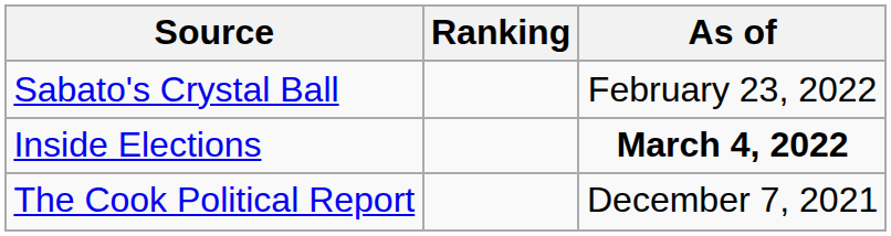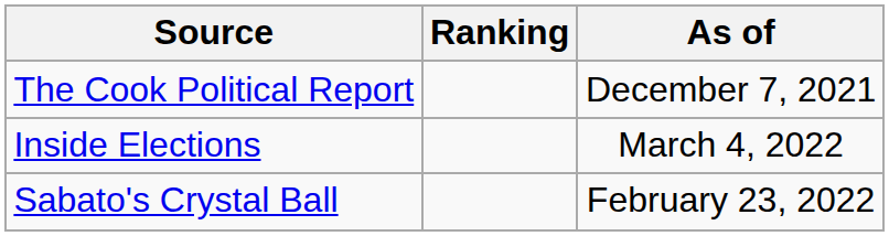rows swapped: The Cook Political Report <-> Sabato's Crystal Ball
Inside Elections | As of: bold -> normal
